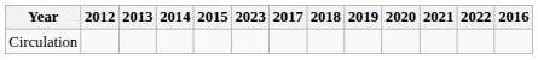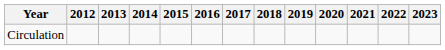columns swapped: 2016 <-> 2023
